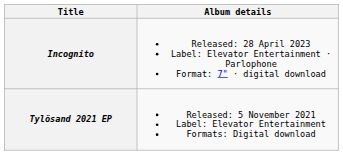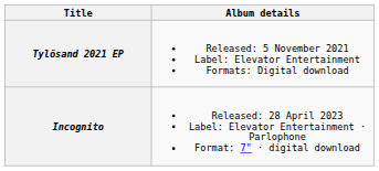rows swapped: Tylösand 2021 EP <-> Incognito
